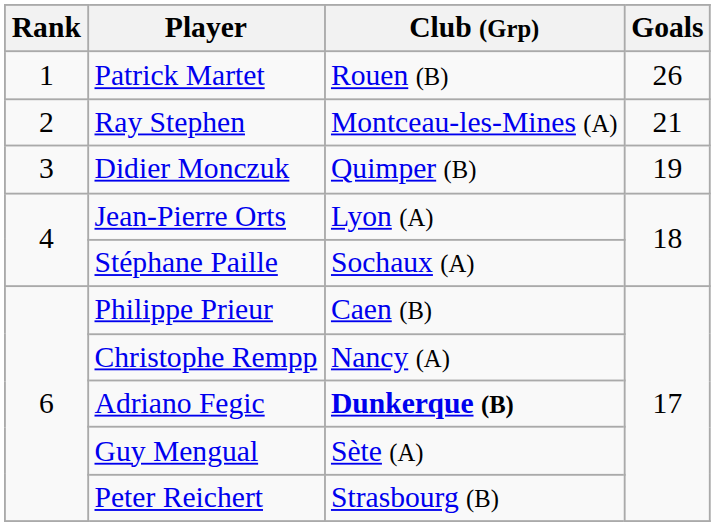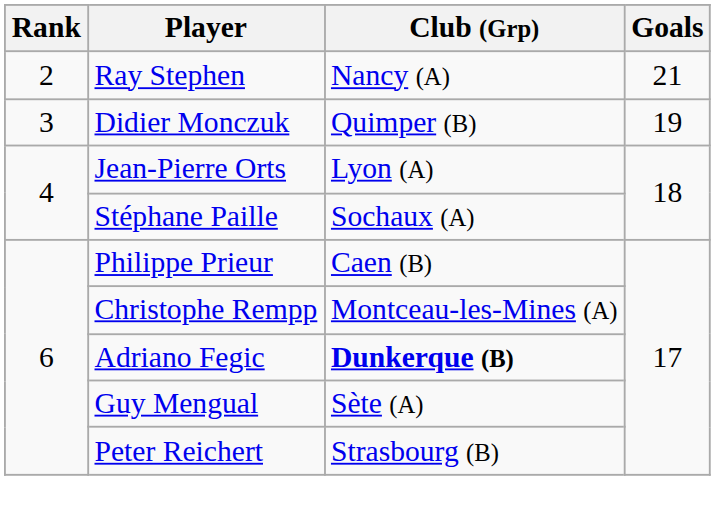- row: 1 | Patrick Martet | Rouen (B) | 26
Ray Stephen | Club (Grp): Montceau-les-Mines (A) -> Nancy (A)
Christophe Rempp | Club (Grp): Nancy (A) -> Montceau-les-Mines (A)
